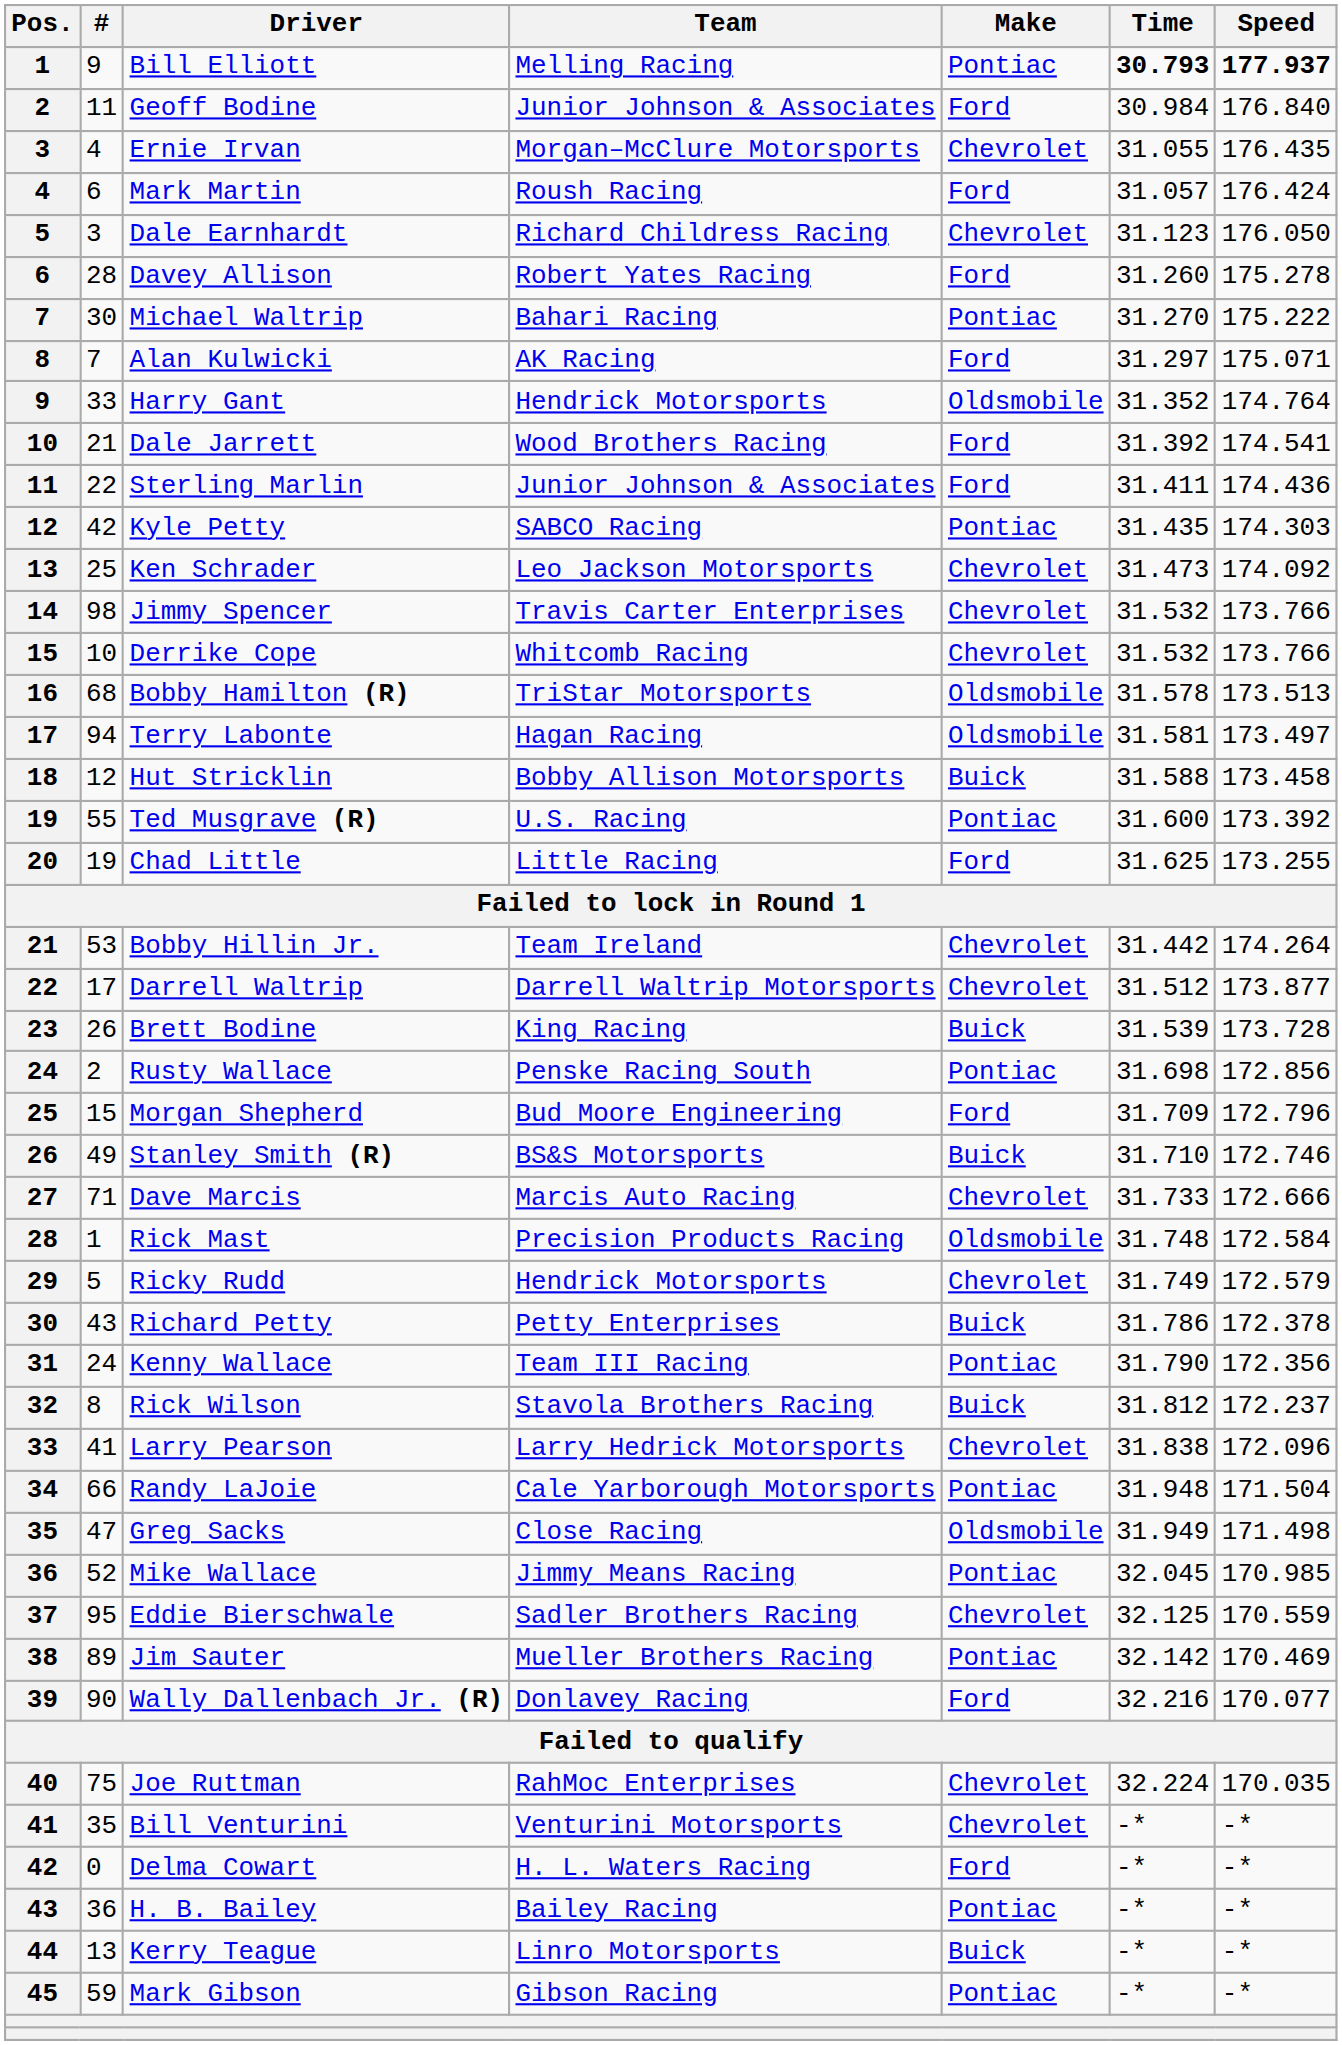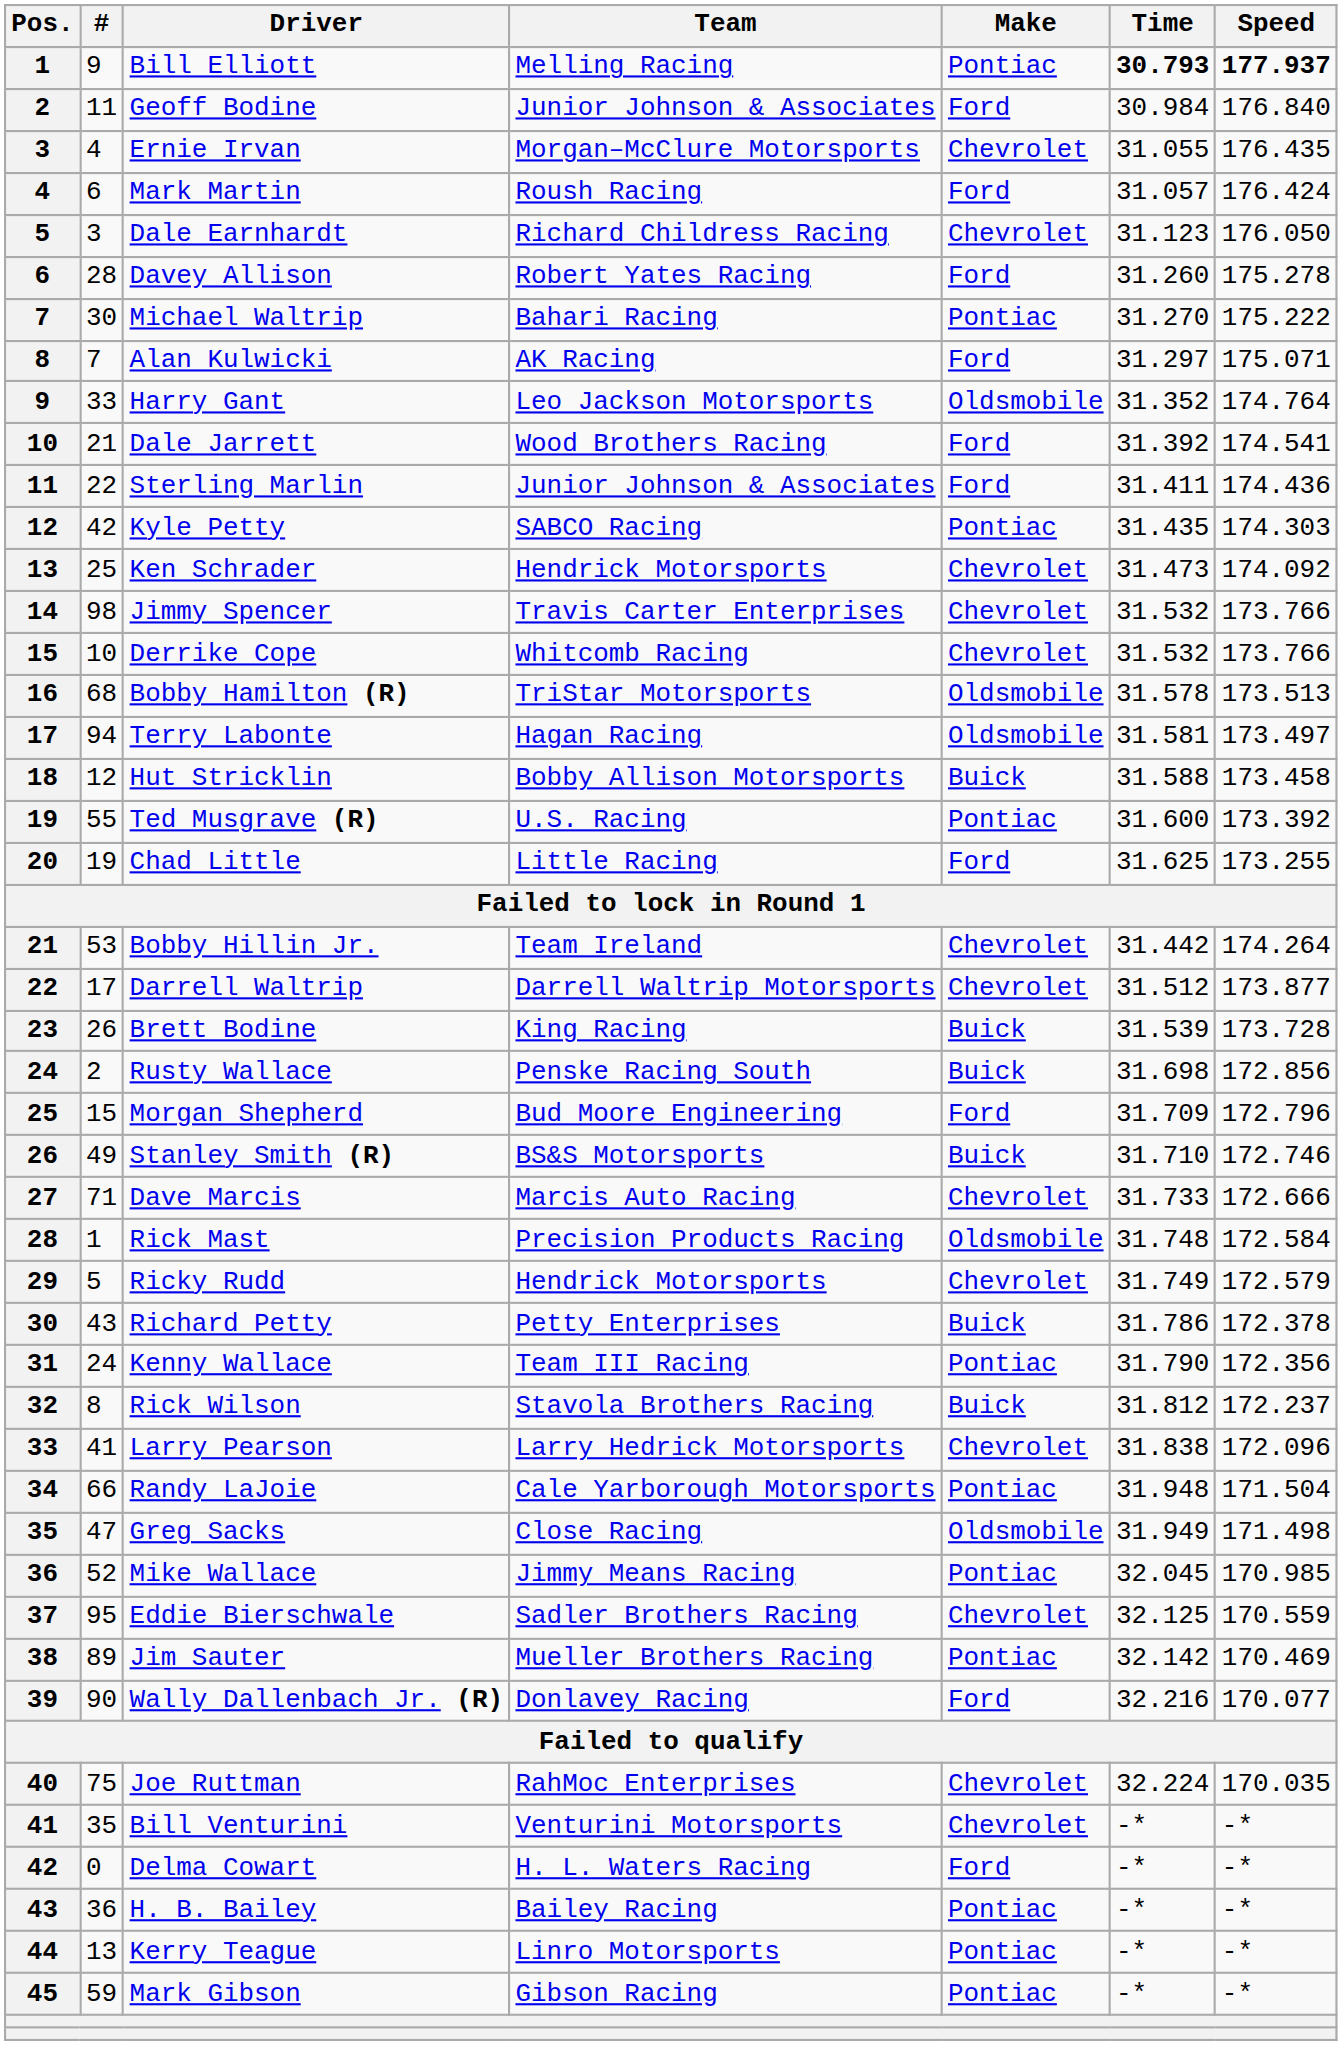Harry Gant | Team: Hendrick Motorsports -> Leo Jackson Motorsports
Ken Schrader | Team: Leo Jackson Motorsports -> Hendrick Motorsports
Rusty Wallace | Make: Pontiac -> Buick
Kerry Teague | Make: Buick -> Pontiac
